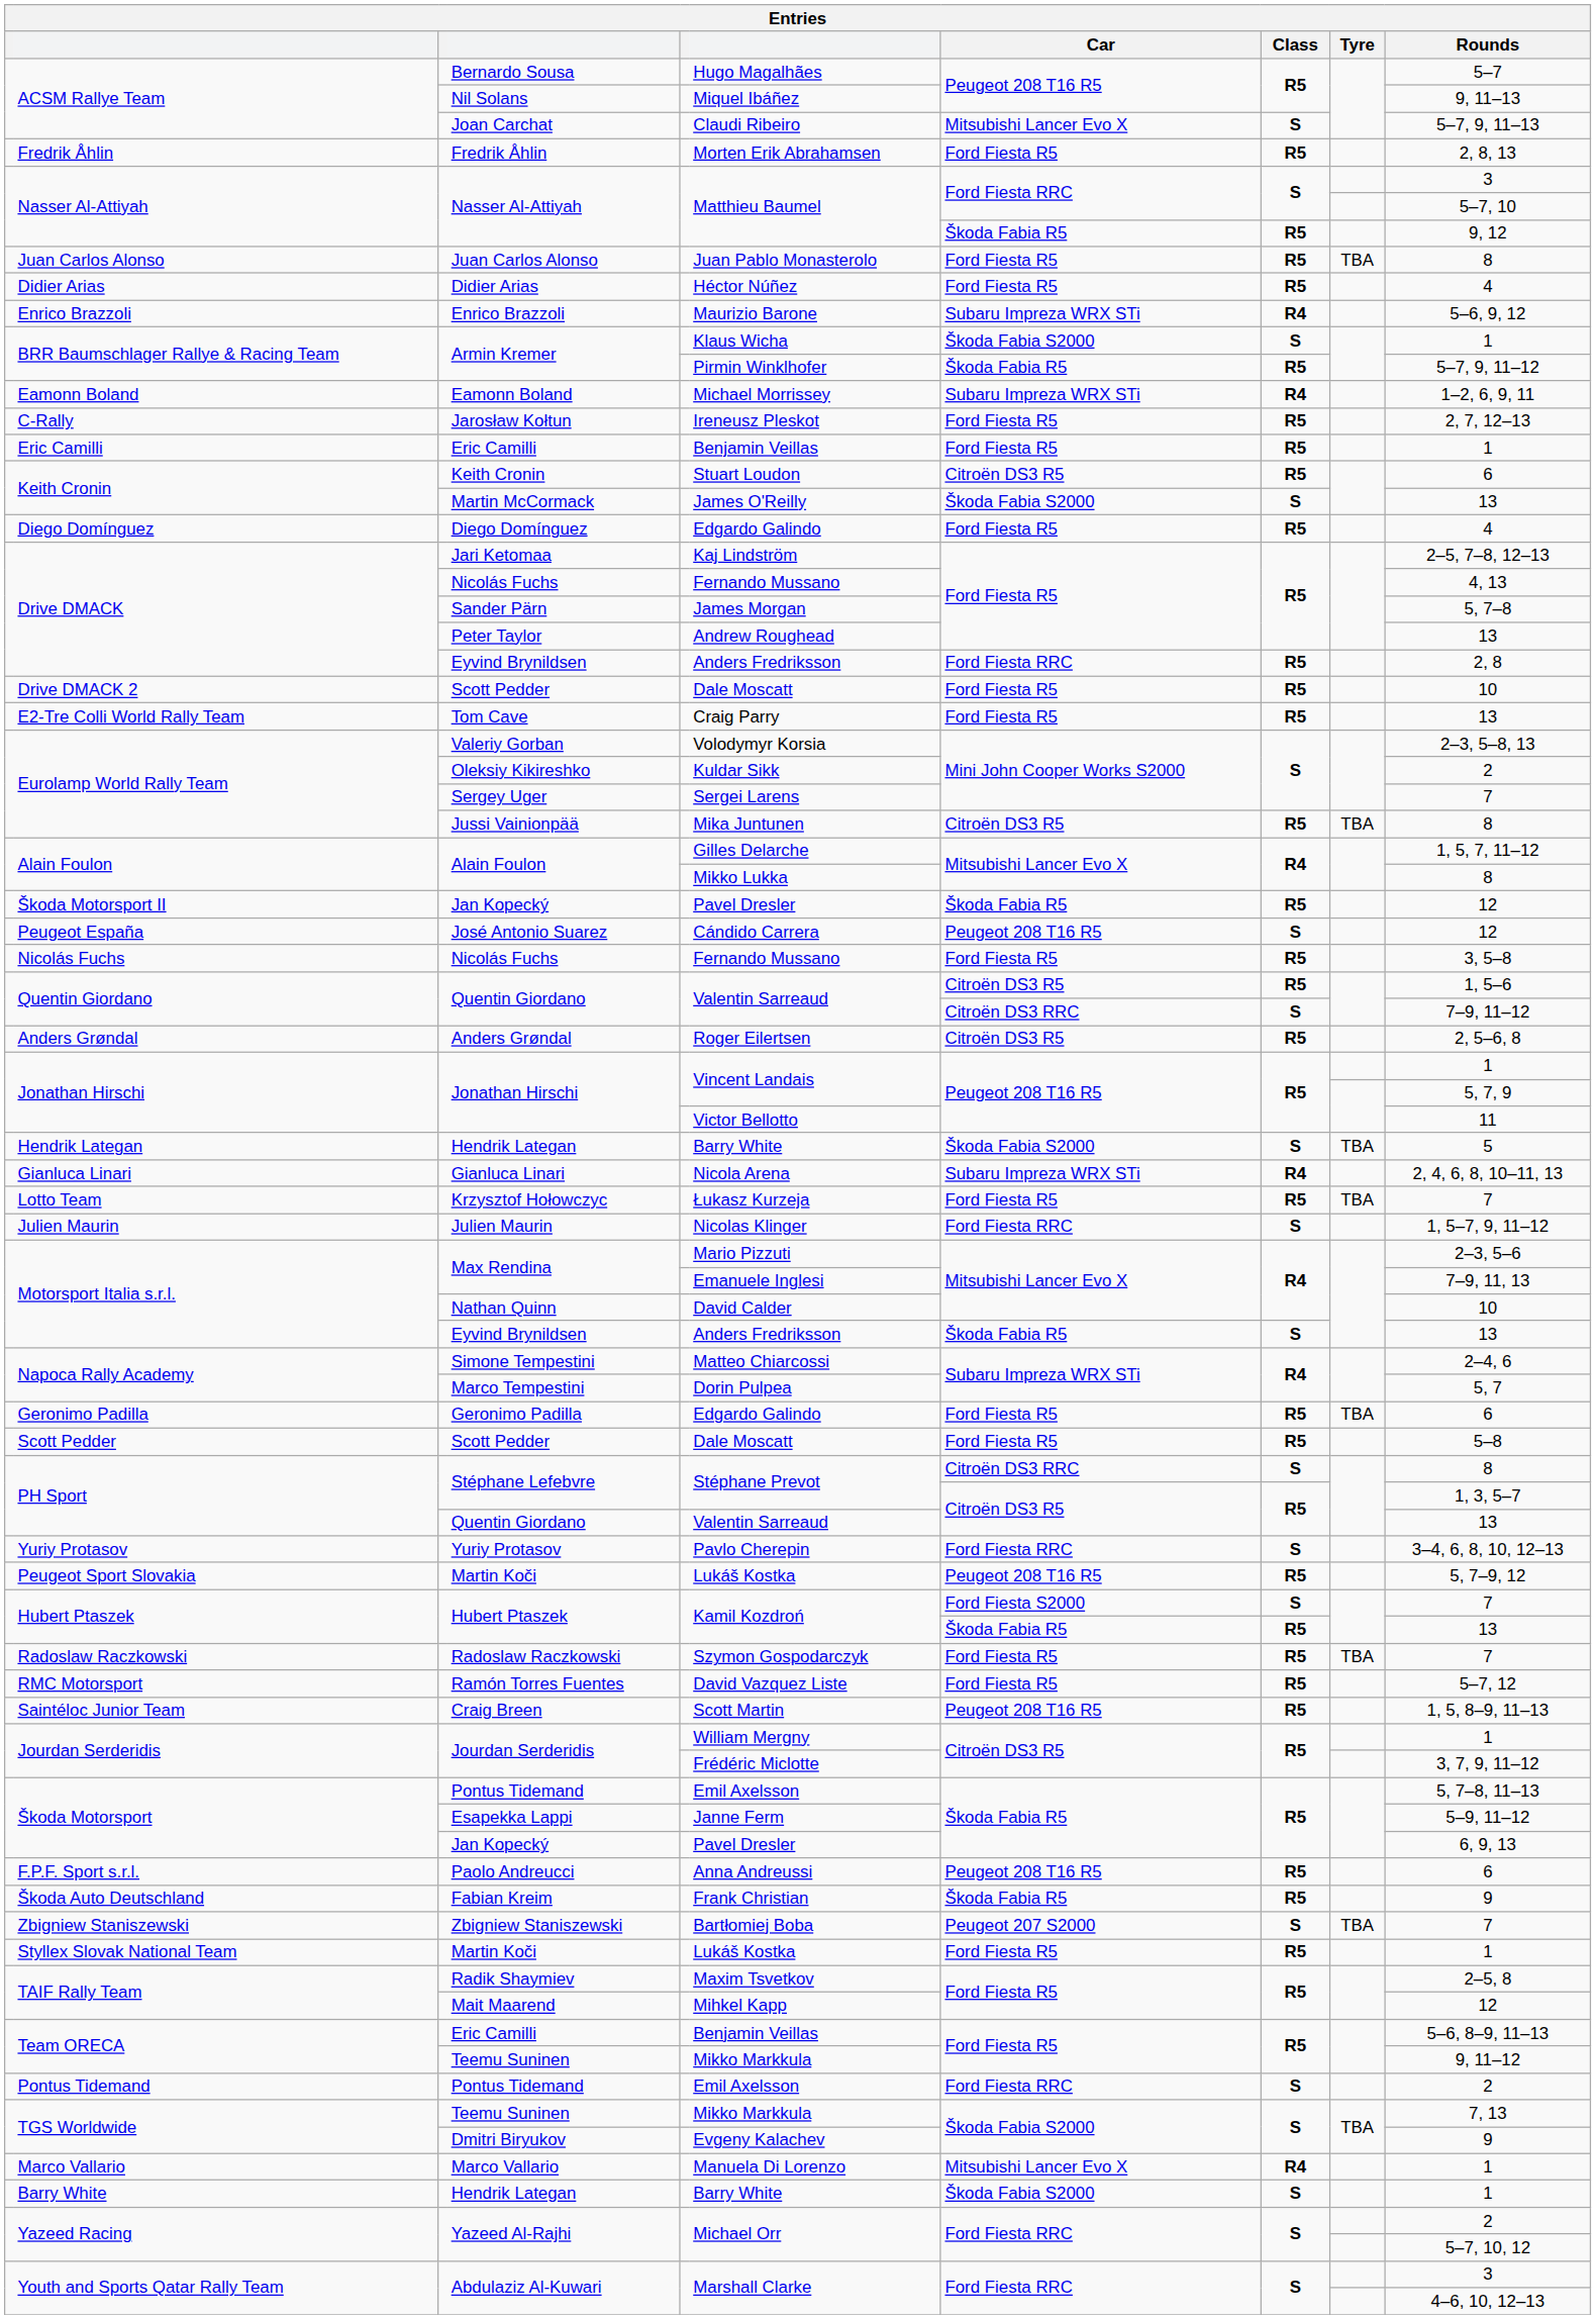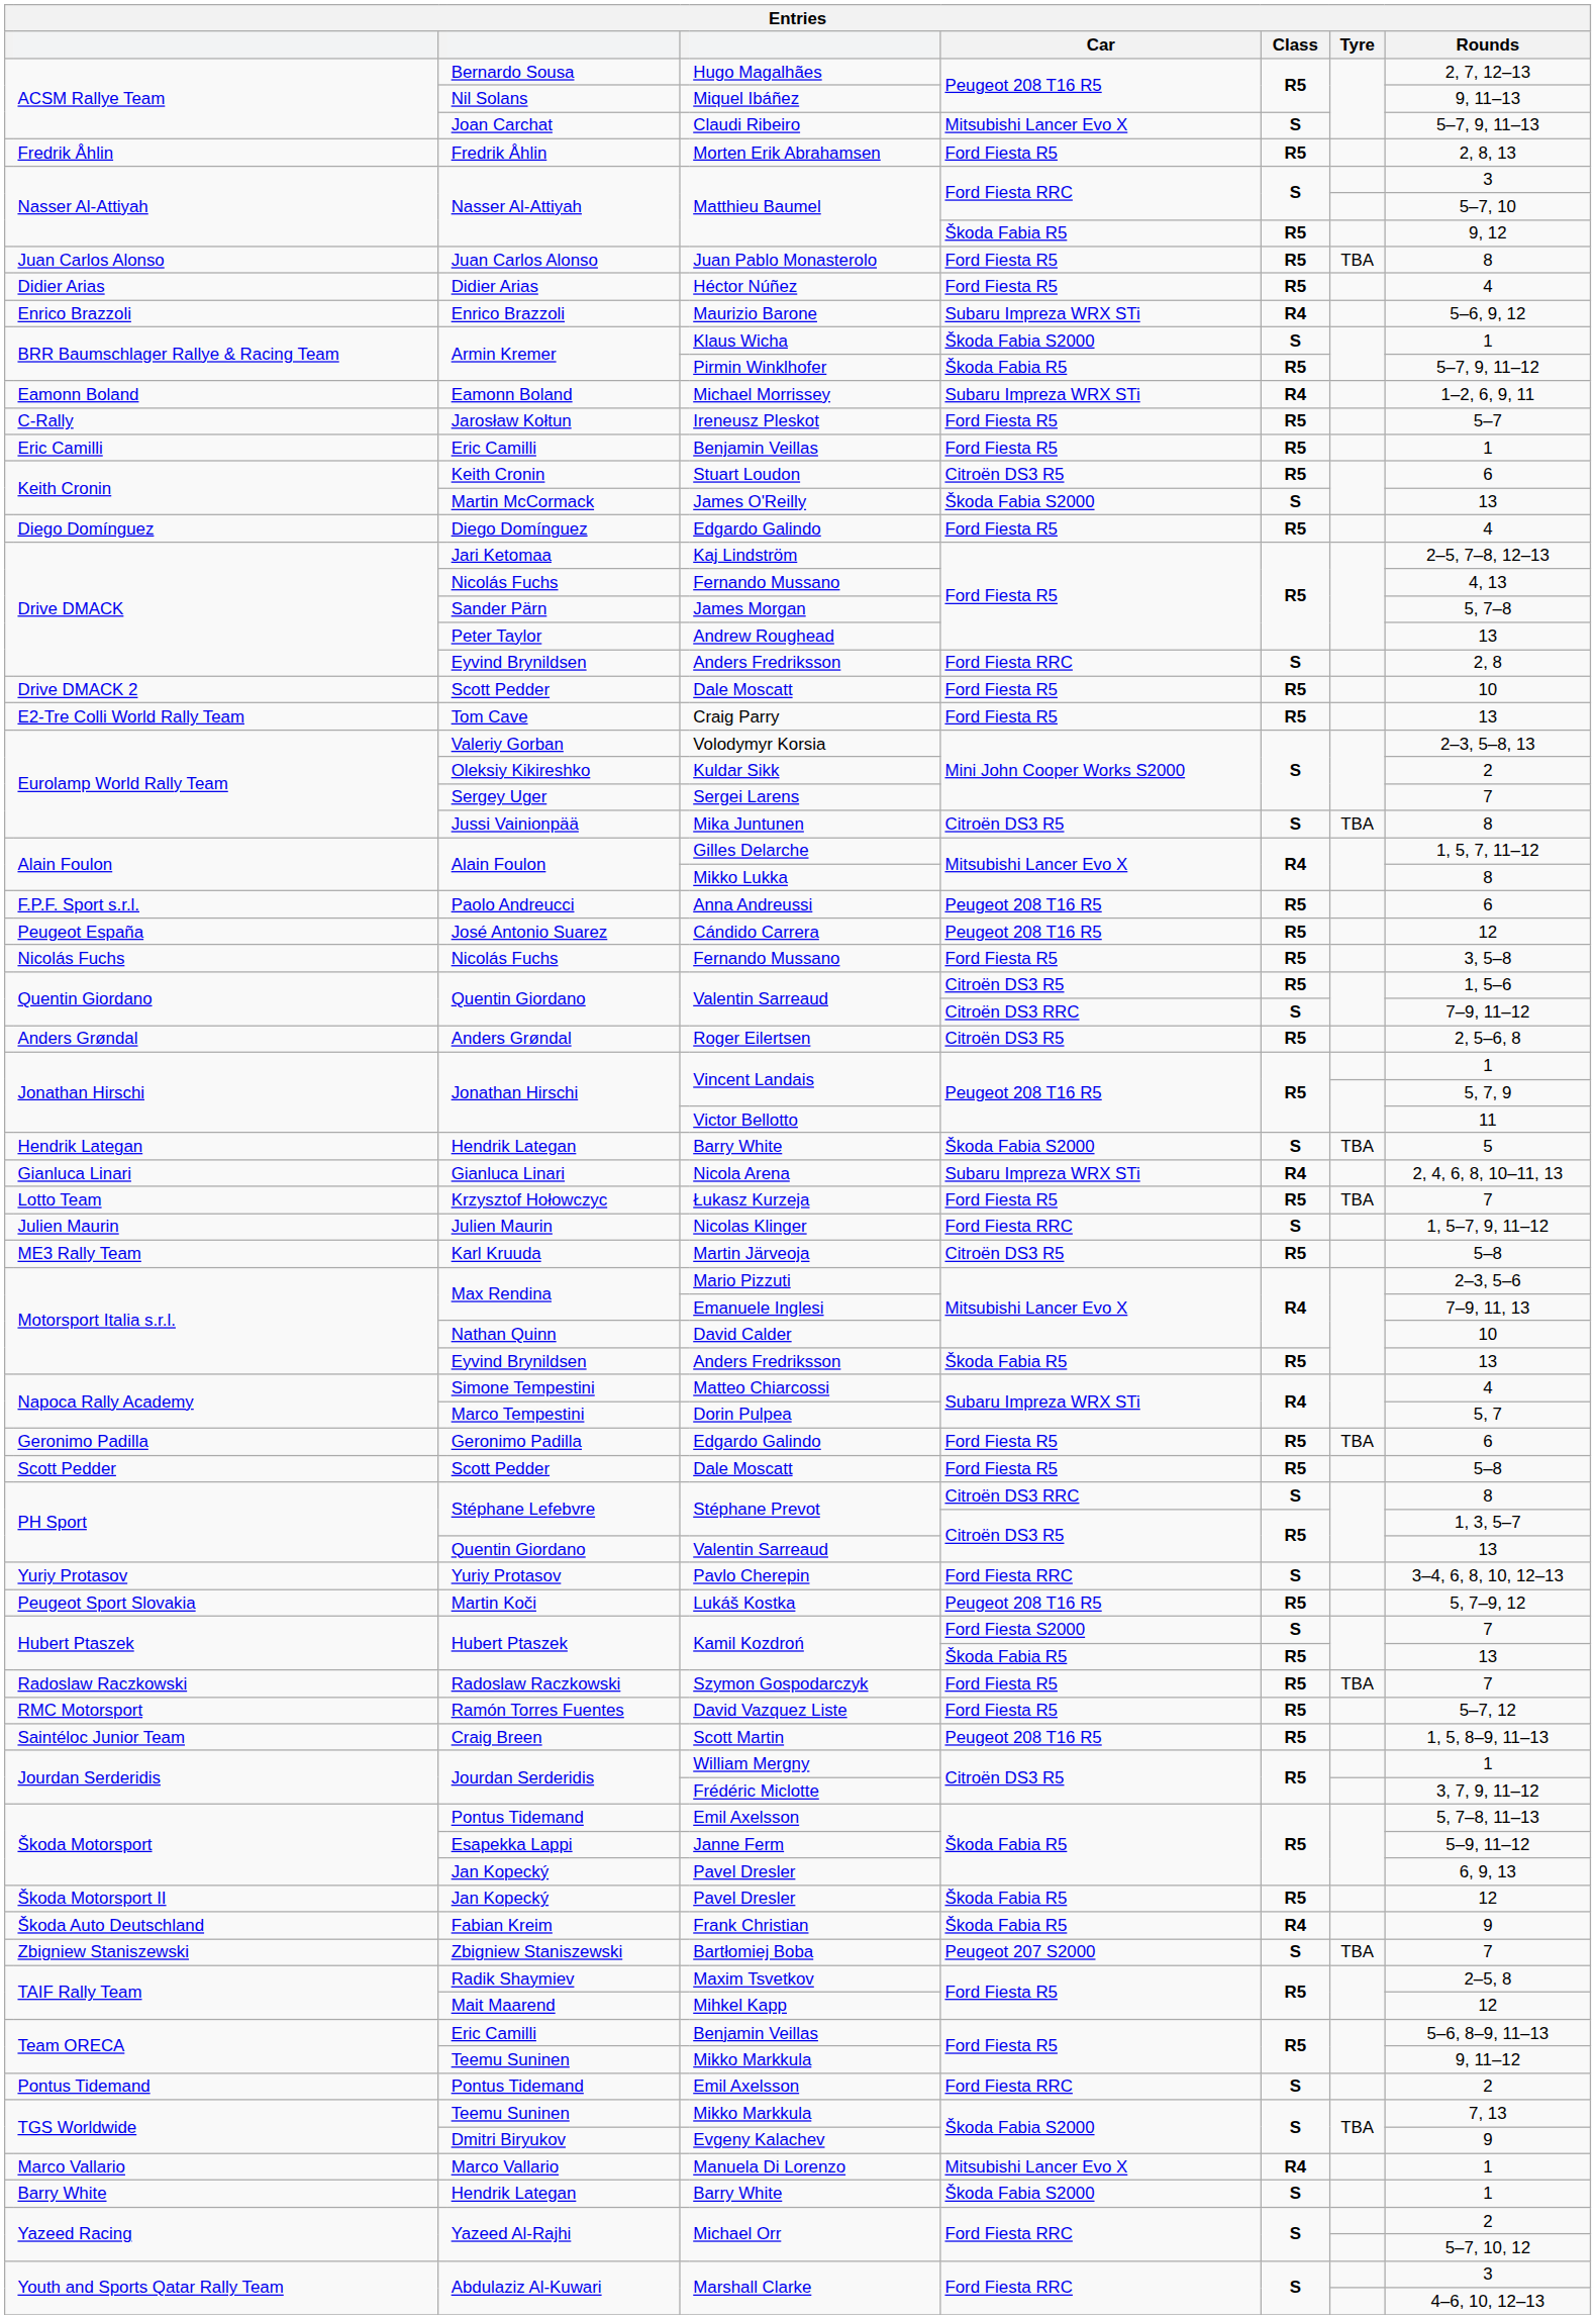Bernardo Sousa | Rounds: 5–7 -> 2, 7, 12–13
Jarosław Kołtun | Rounds: 2, 7, 12–13 -> 5–7
Drive DMACK / Eyvind Brynildsen | Class: R5 -> S
Jussi Vainionpää | Class: R5 -> S
rows swapped: Paolo Andreucci <-> Škoda Motorsport II / Jan Kopecký
José Antonio Suarez | Class: S -> R5
+ row: ME3 Rally Team | Karl Kruuda | Martin Järveoja | Citroën DS3 R5 | R5 | 5–8
Motorsport Italia s.r.l. / Eyvind Brynildsen | Class: S -> R5
Simone Tempestini | Rounds: 2–4, 6 -> 4
Fabian Kreim | Class: R5 -> R4
- row: Styllex Slovak National Team | Martin Koči | Lukáš Kostka | Ford Fiesta R5 | R5 | 1
